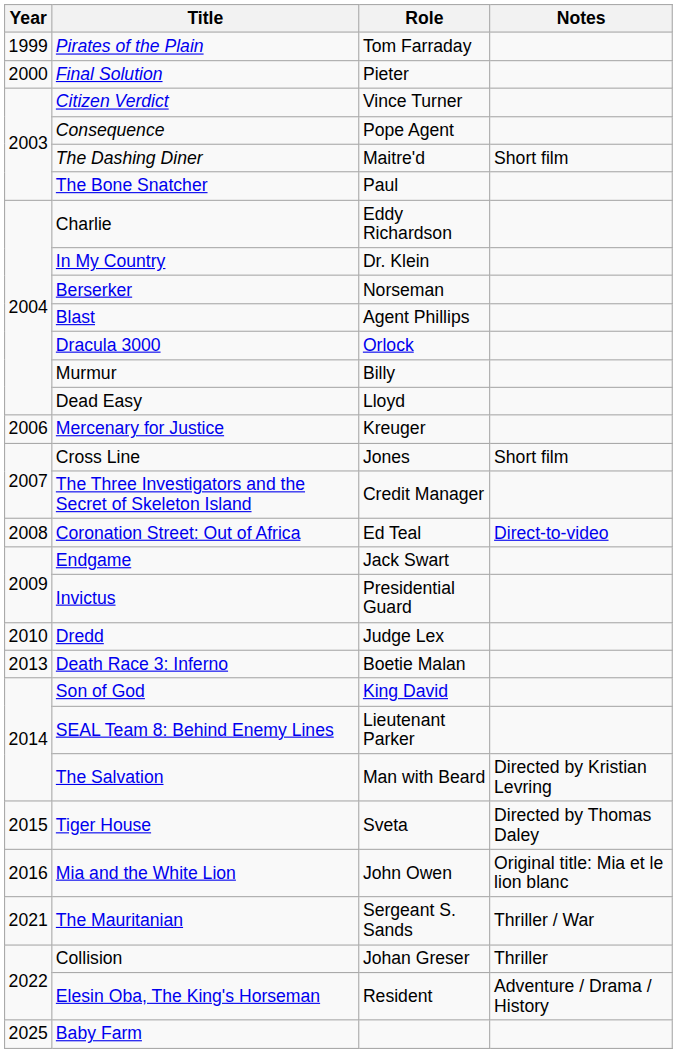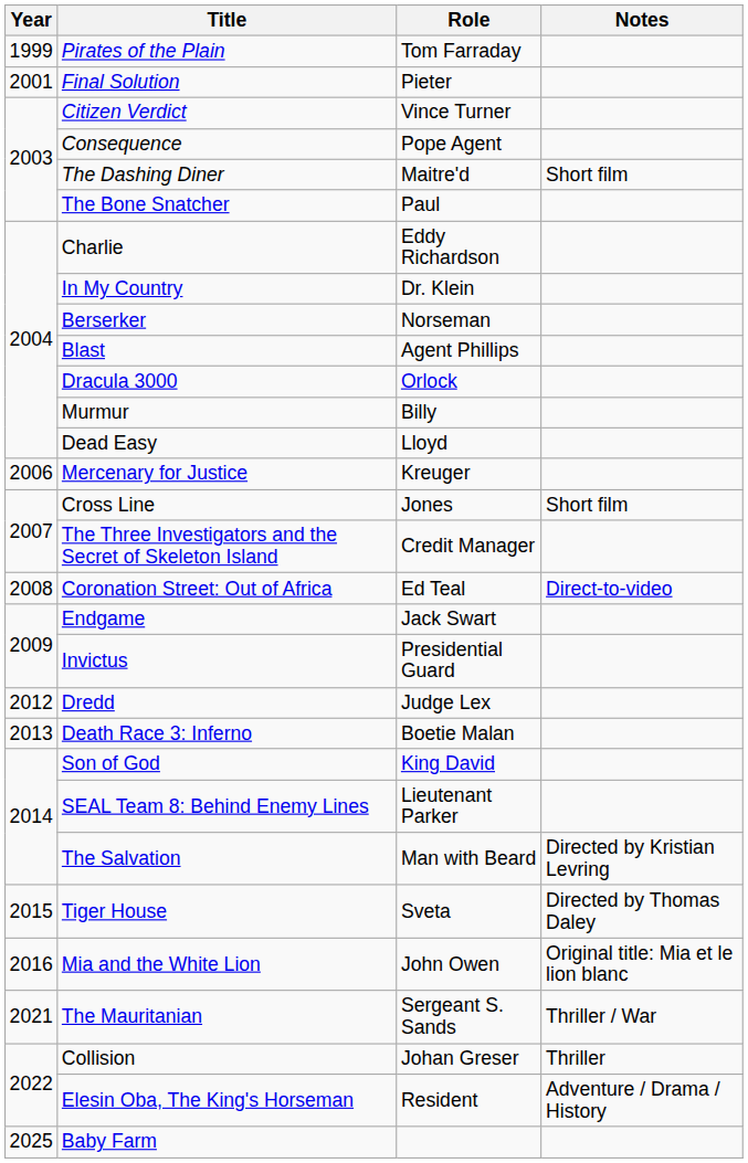Final Solution | Year: 2000 -> 2001
Dredd | Year: 2010 -> 2012
